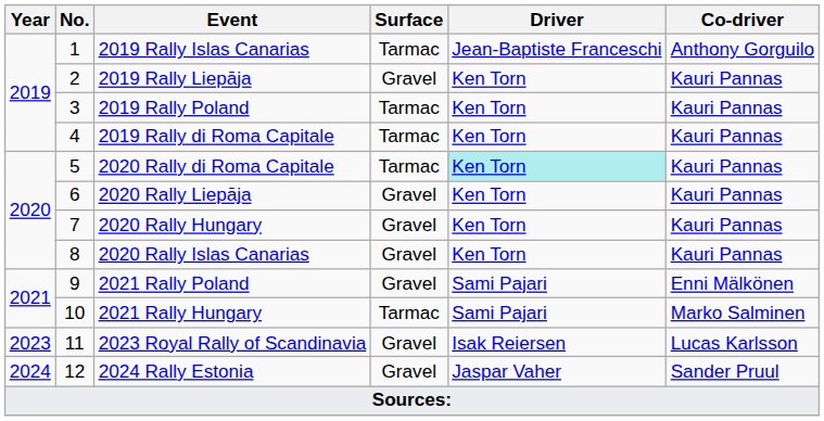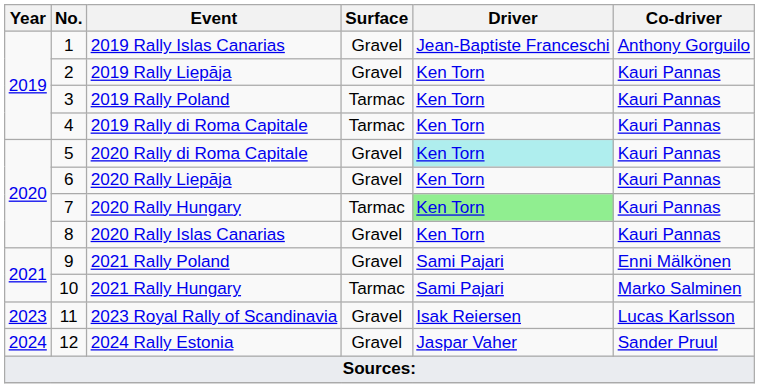2019 Rally Islas Canarias | Surface: Tarmac -> Gravel
2020 Rally di Roma Capitale | Surface: Tarmac -> Gravel
2020 Rally Hungary | Surface: Gravel -> Tarmac
2020 Rally Hungary | Driver: no background -> lightgreen background
